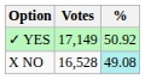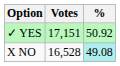✓ YES | Votes: 17,149 -> 17,151
